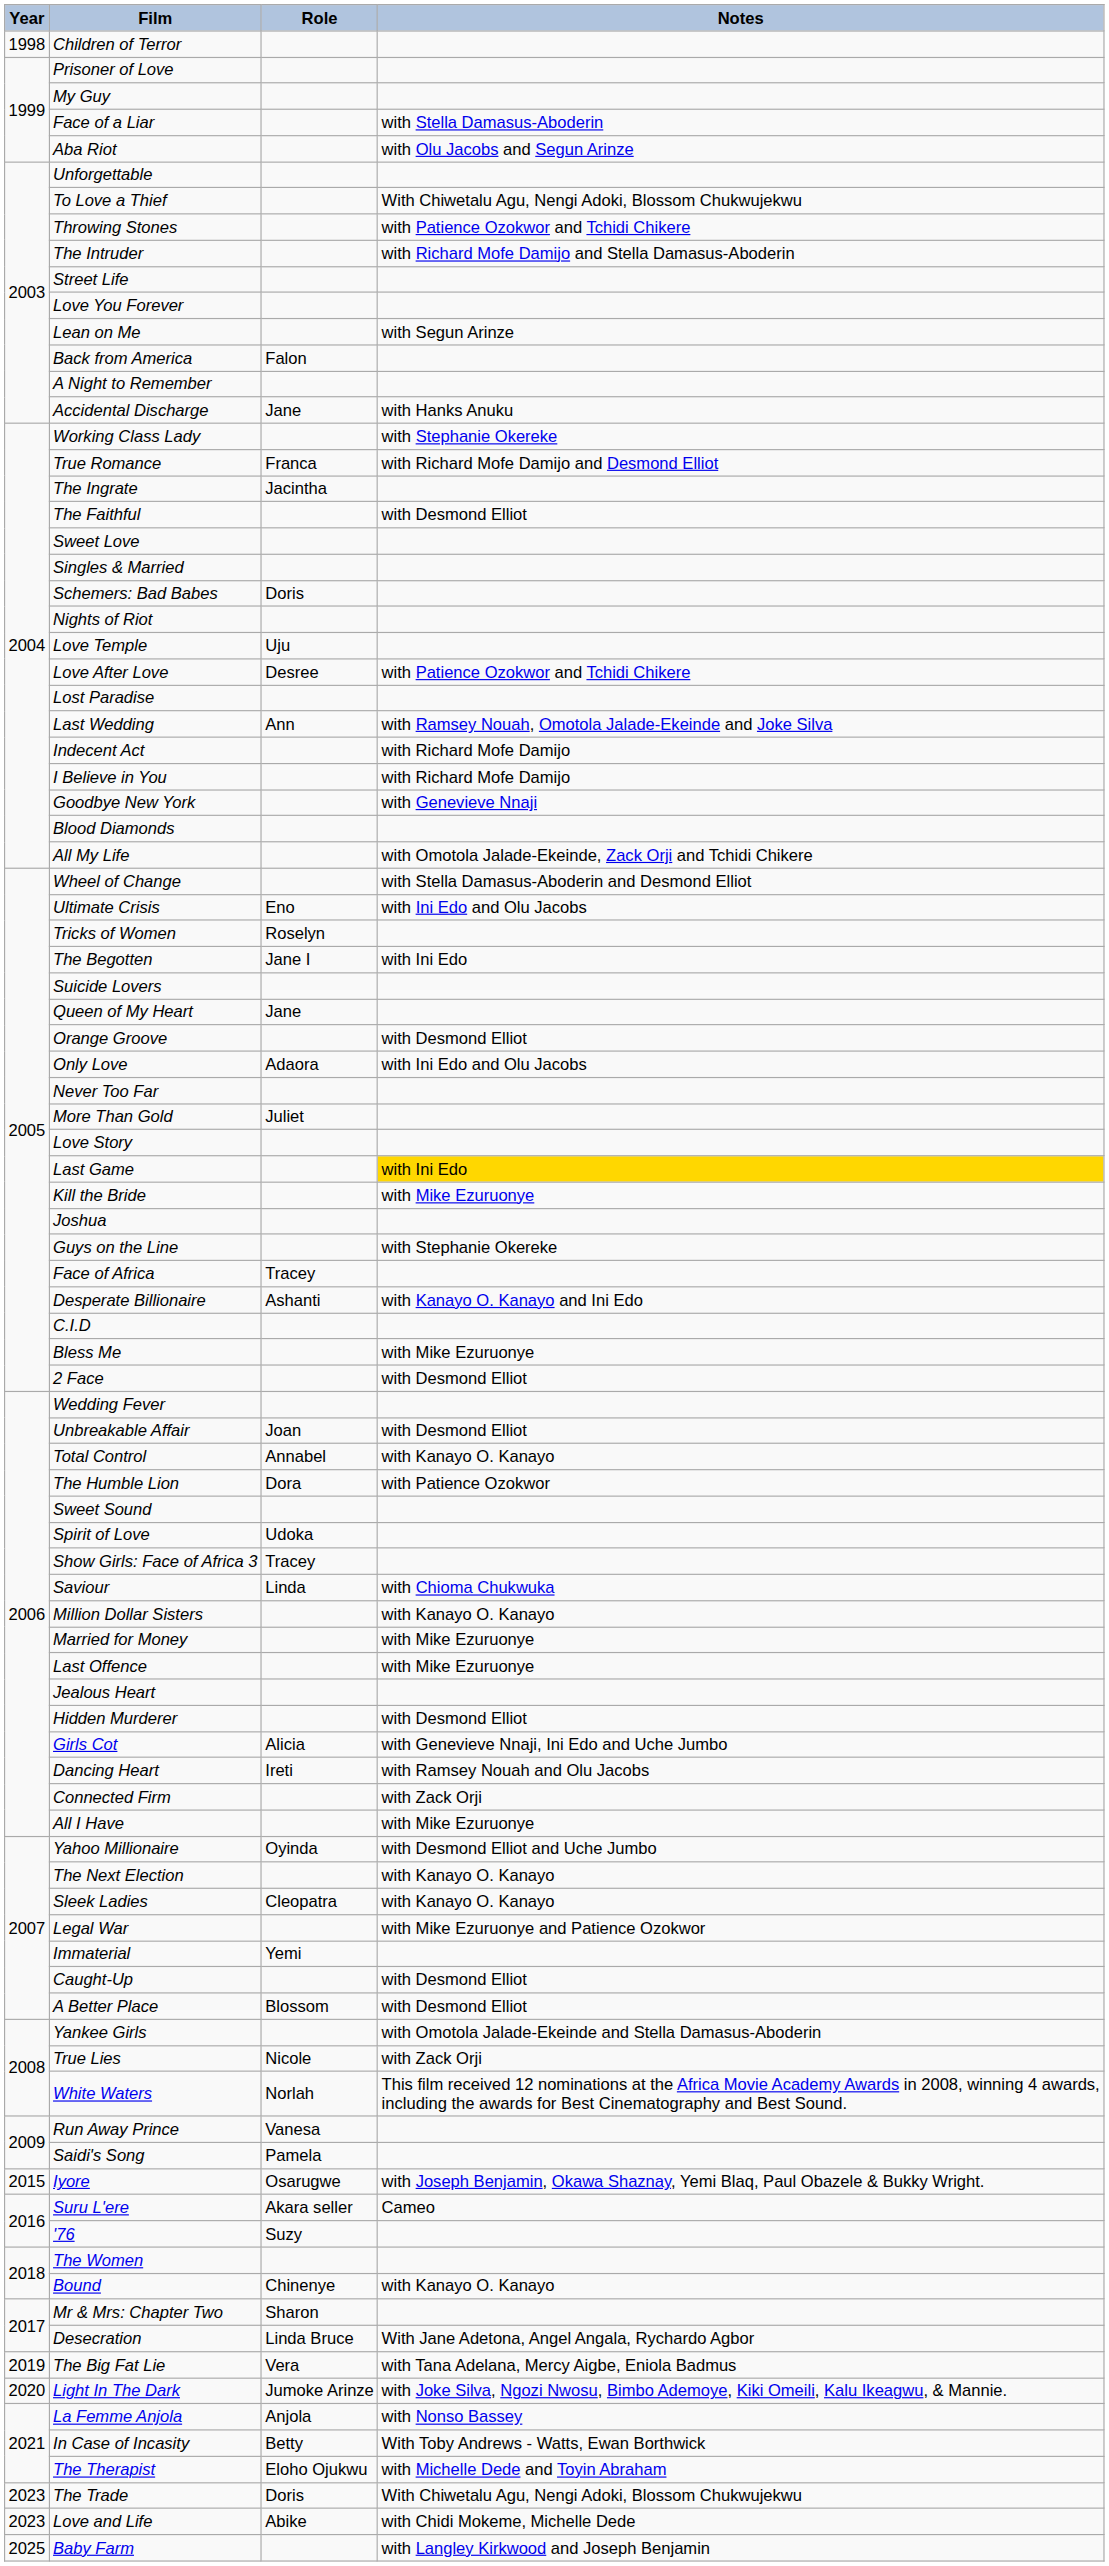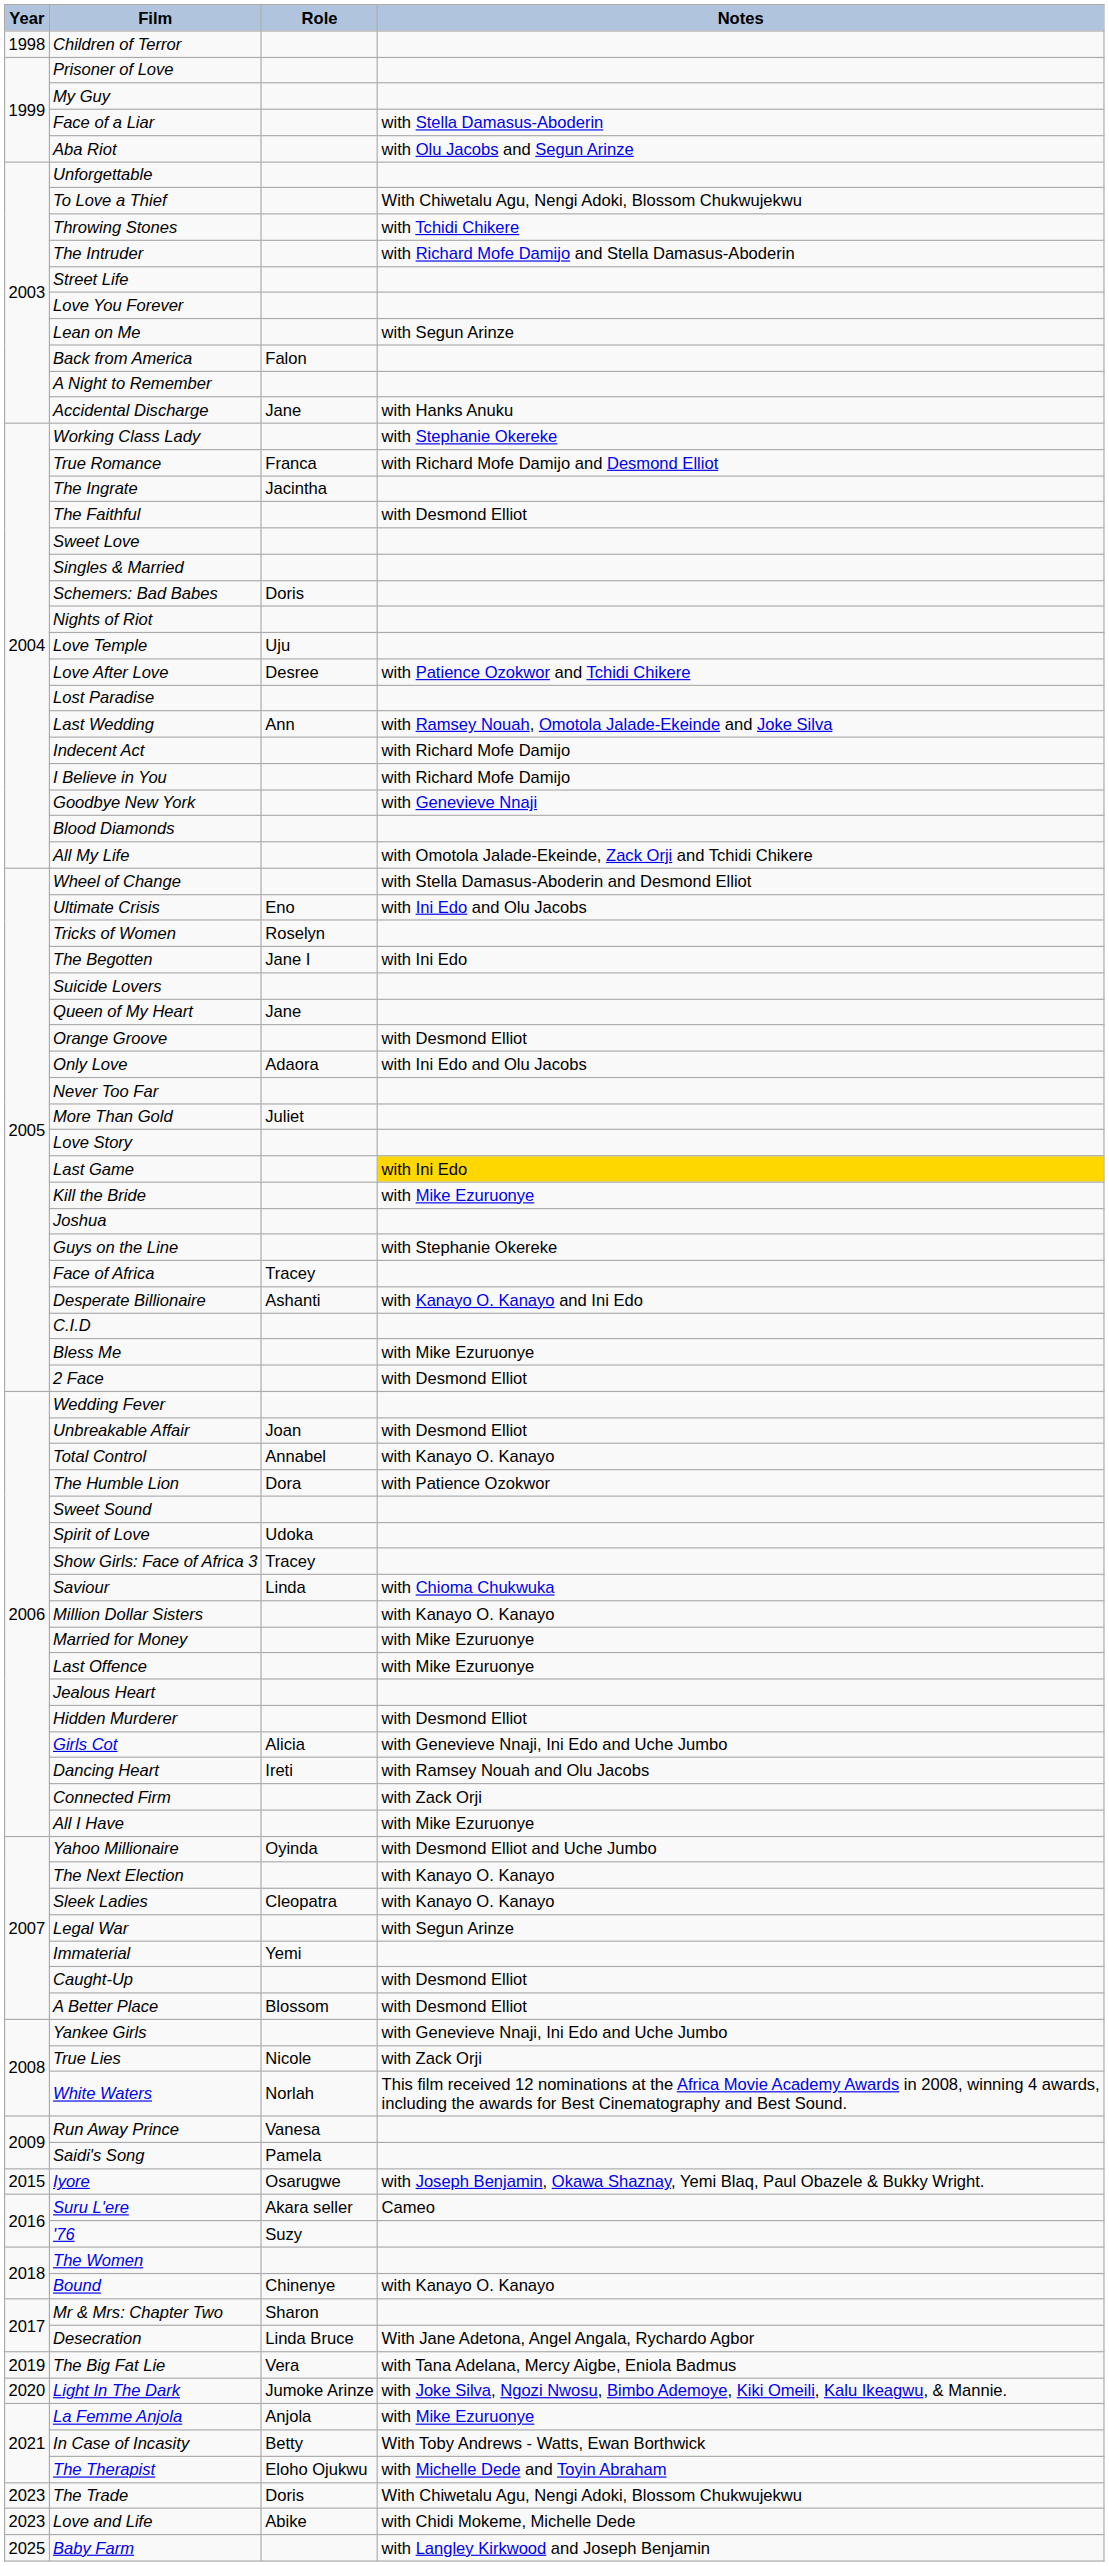Throwing Stones | Notes: with Patience Ozokwor and Tchidi Chikere -> with Tchidi Chikere
Legal War | Notes: with Mike Ezuruonye and Patience Ozokwor -> with Segun Arinze
Yankee Girls | Notes: with Omotola Jalade-Ekeinde and Stella Damasus-Aboderin -> with Genevieve Nnaji, Ini Edo and Uche Jumbo
La Femme Anjola | Notes: with Nonso Bassey -> with Mike Ezuruonye
